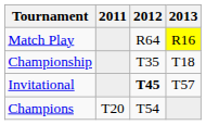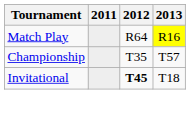Championship | 2013: T18 -> T57
Invitational | 2013: T57 -> T18
- row: Champions | T20 | T54
